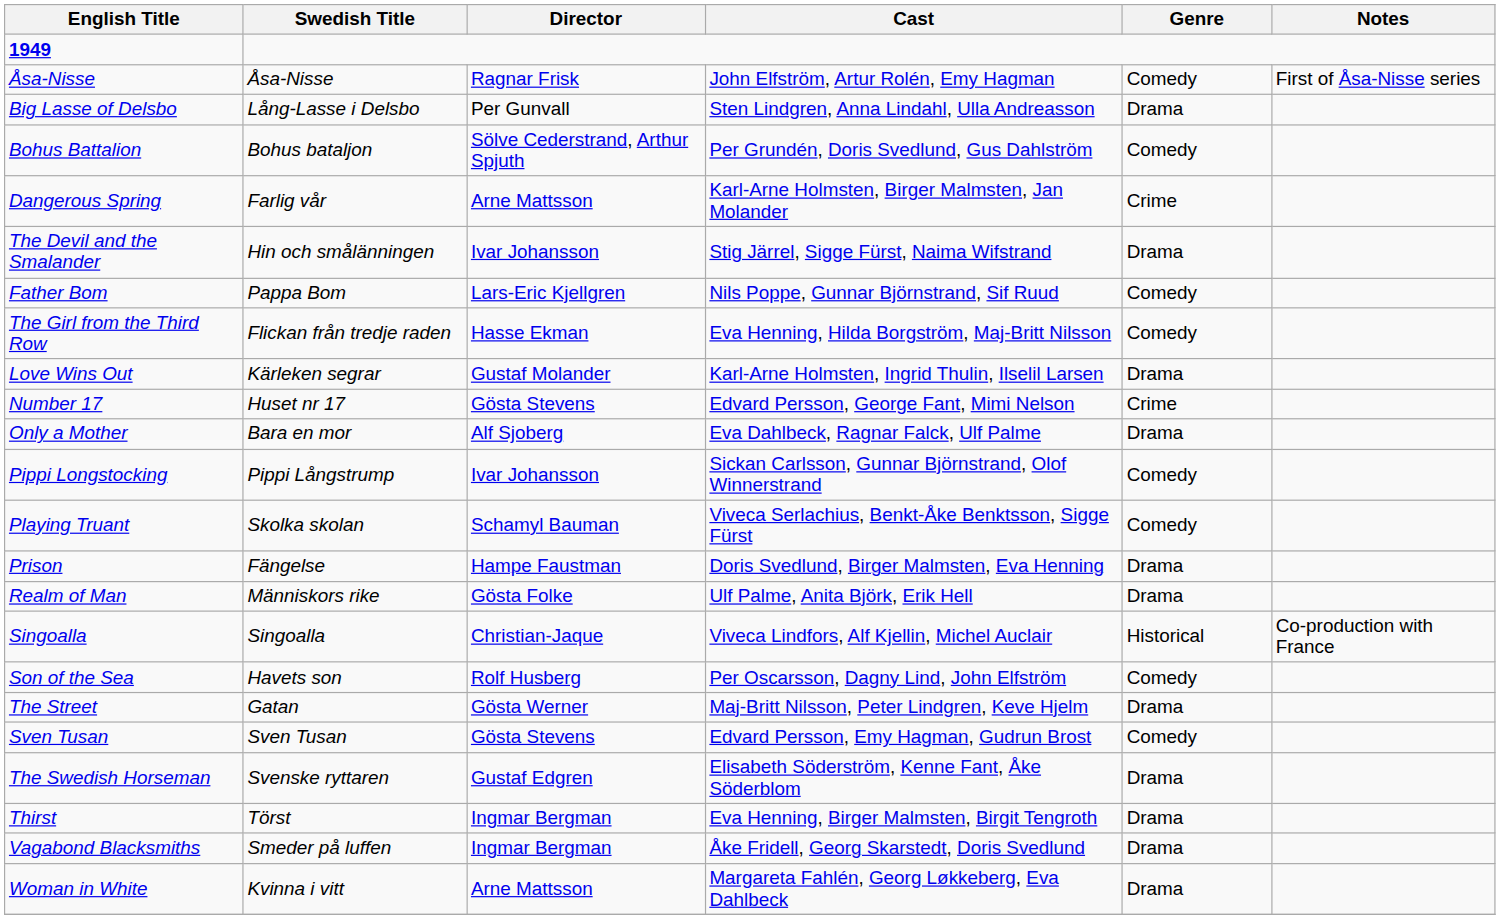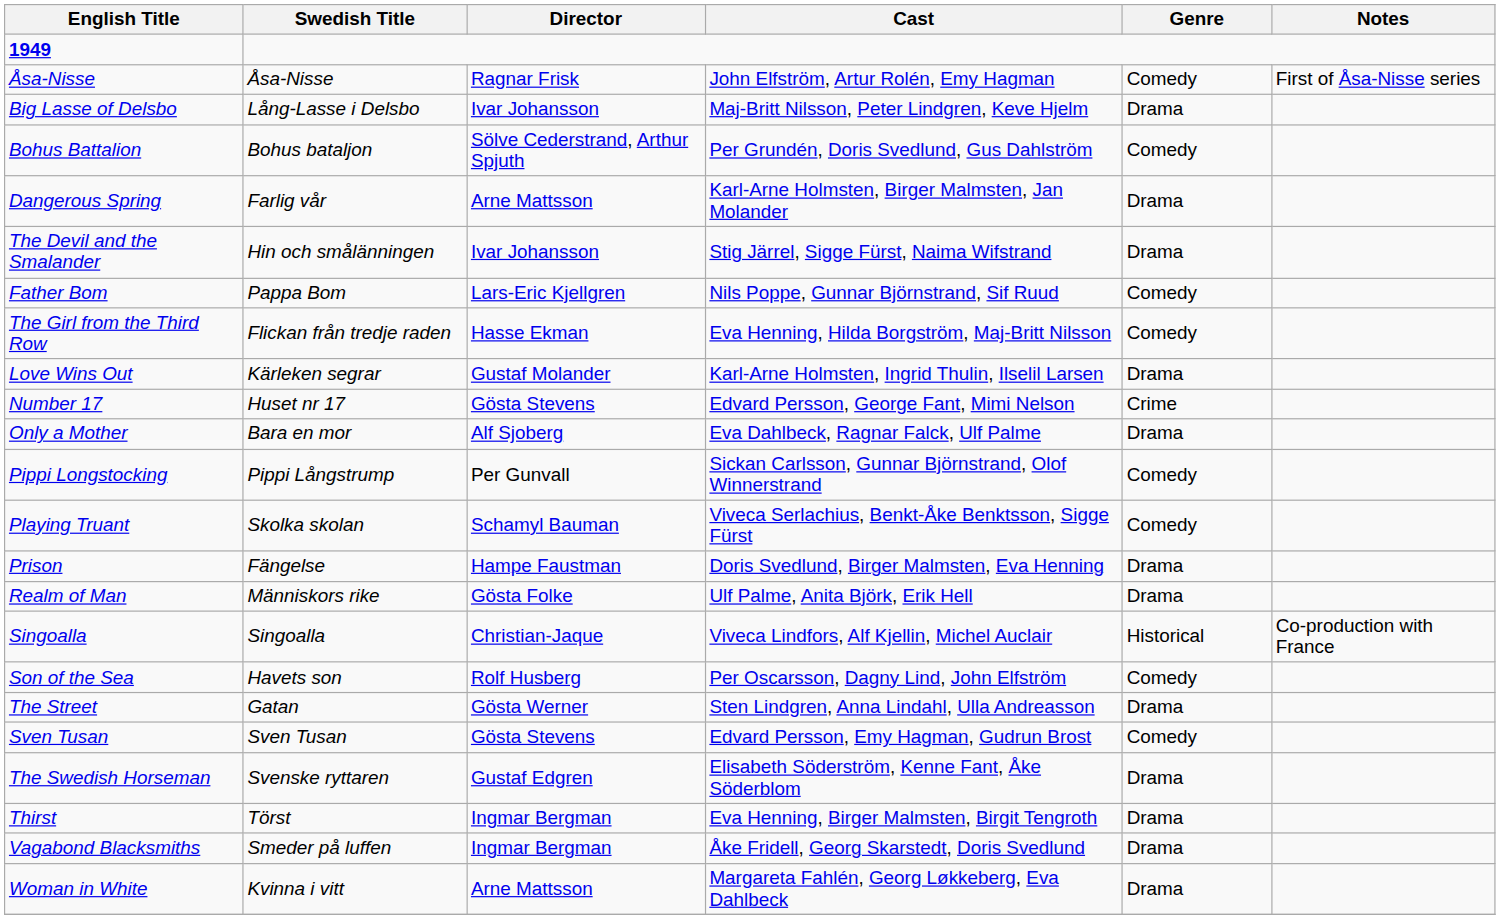Big Lasse of Delsbo | Director: Per Gunvall -> Ivar Johansson
Big Lasse of Delsbo | Cast: Sten Lindgren, Anna Lindahl, Ulla Andreasson -> Maj-Britt Nilsson, Peter Lindgren, Keve Hjelm
Dangerous Spring | Genre: Crime -> Drama
Pippi Longstocking | Director: Ivar Johansson -> Per Gunvall
The Street | Cast: Maj-Britt Nilsson, Peter Lindgren, Keve Hjelm -> Sten Lindgren, Anna Lindahl, Ulla Andreasson
